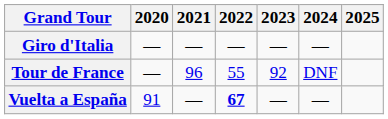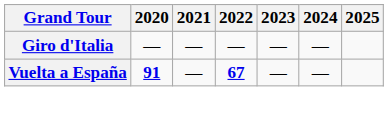- row: Tour de France | — | 96 | 55 | 92 | DNF
Vuelta a España | 2020: normal -> bold
